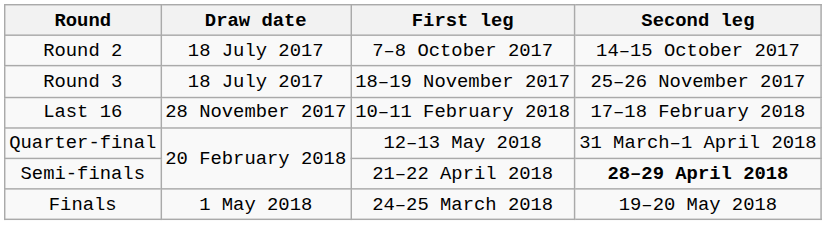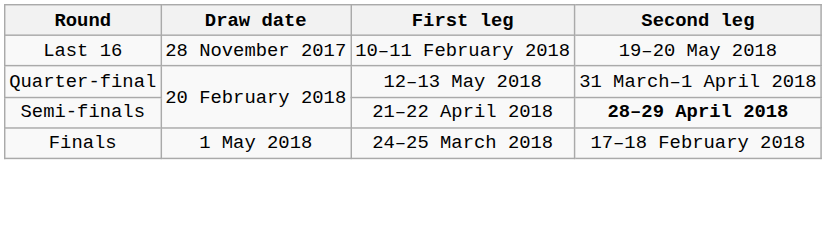- row: Round 2 | 18 July 2017 | 7–8 October 2017 | 14–15 October 2017
- row: Round 3 | 18 July 2017 | 18–19 November 2017 | 25–26 November 2017
Last 16 | Second leg: 17–18 February 2018 -> 19–20 May 2018
Finals | Second leg: 19–20 May 2018 -> 17–18 February 2018
